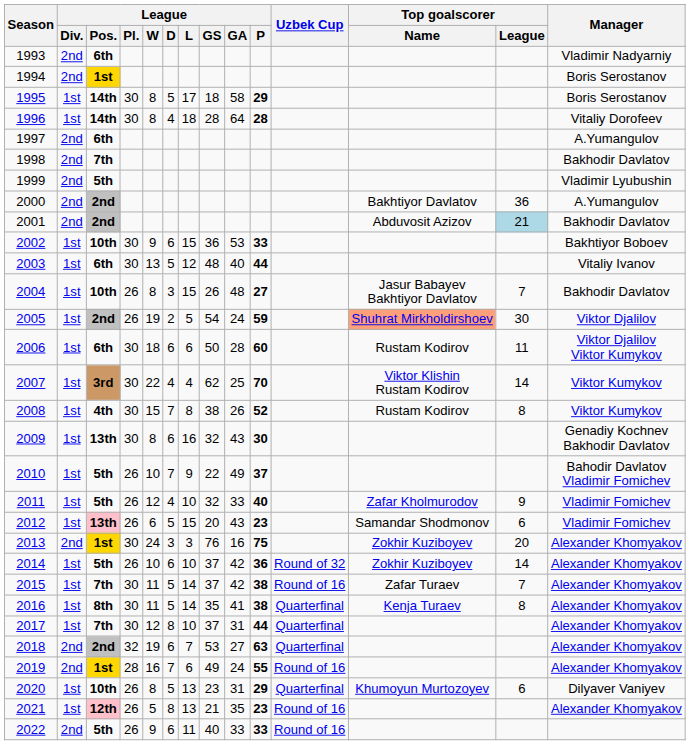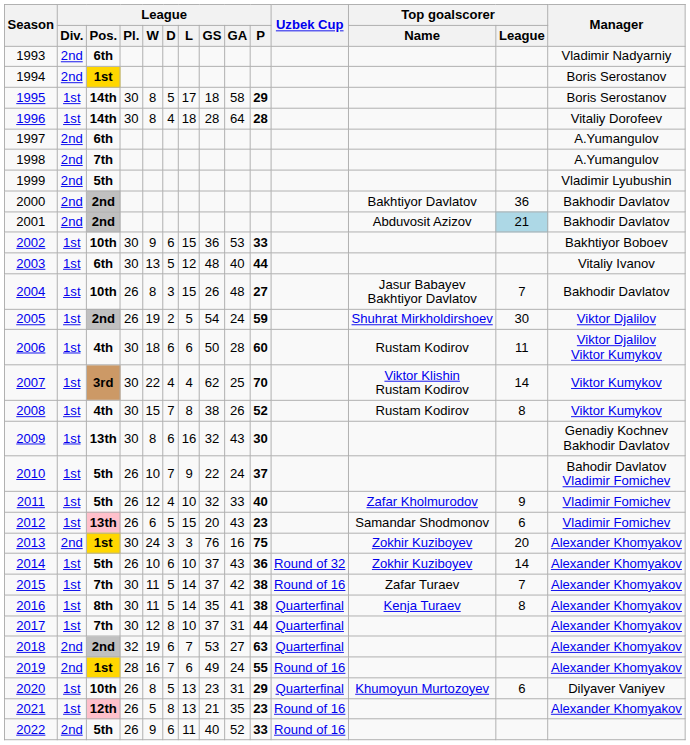1998 | Manager: Bakhodir Davlatov -> A.Yumangulov
2000 | Manager: A.Yumangulov -> Bakhodir Davlatov
2005 | Top goalscorer / Name: lightsalmon background -> no background
2006 | League / Pos.: 6th -> 4th
2010 | League / GA: 49 -> 24
2014 | League / GA: 42 -> 43
2022 | League / GA: 33 -> 52
